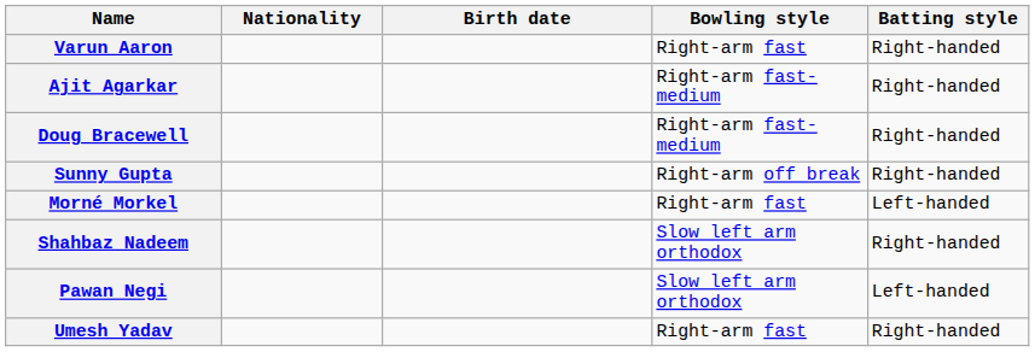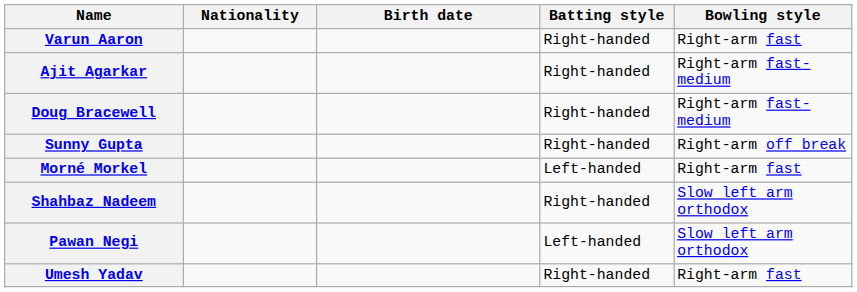columns swapped: Batting style <-> Bowling style
